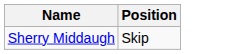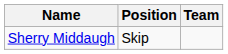+ column: Team
